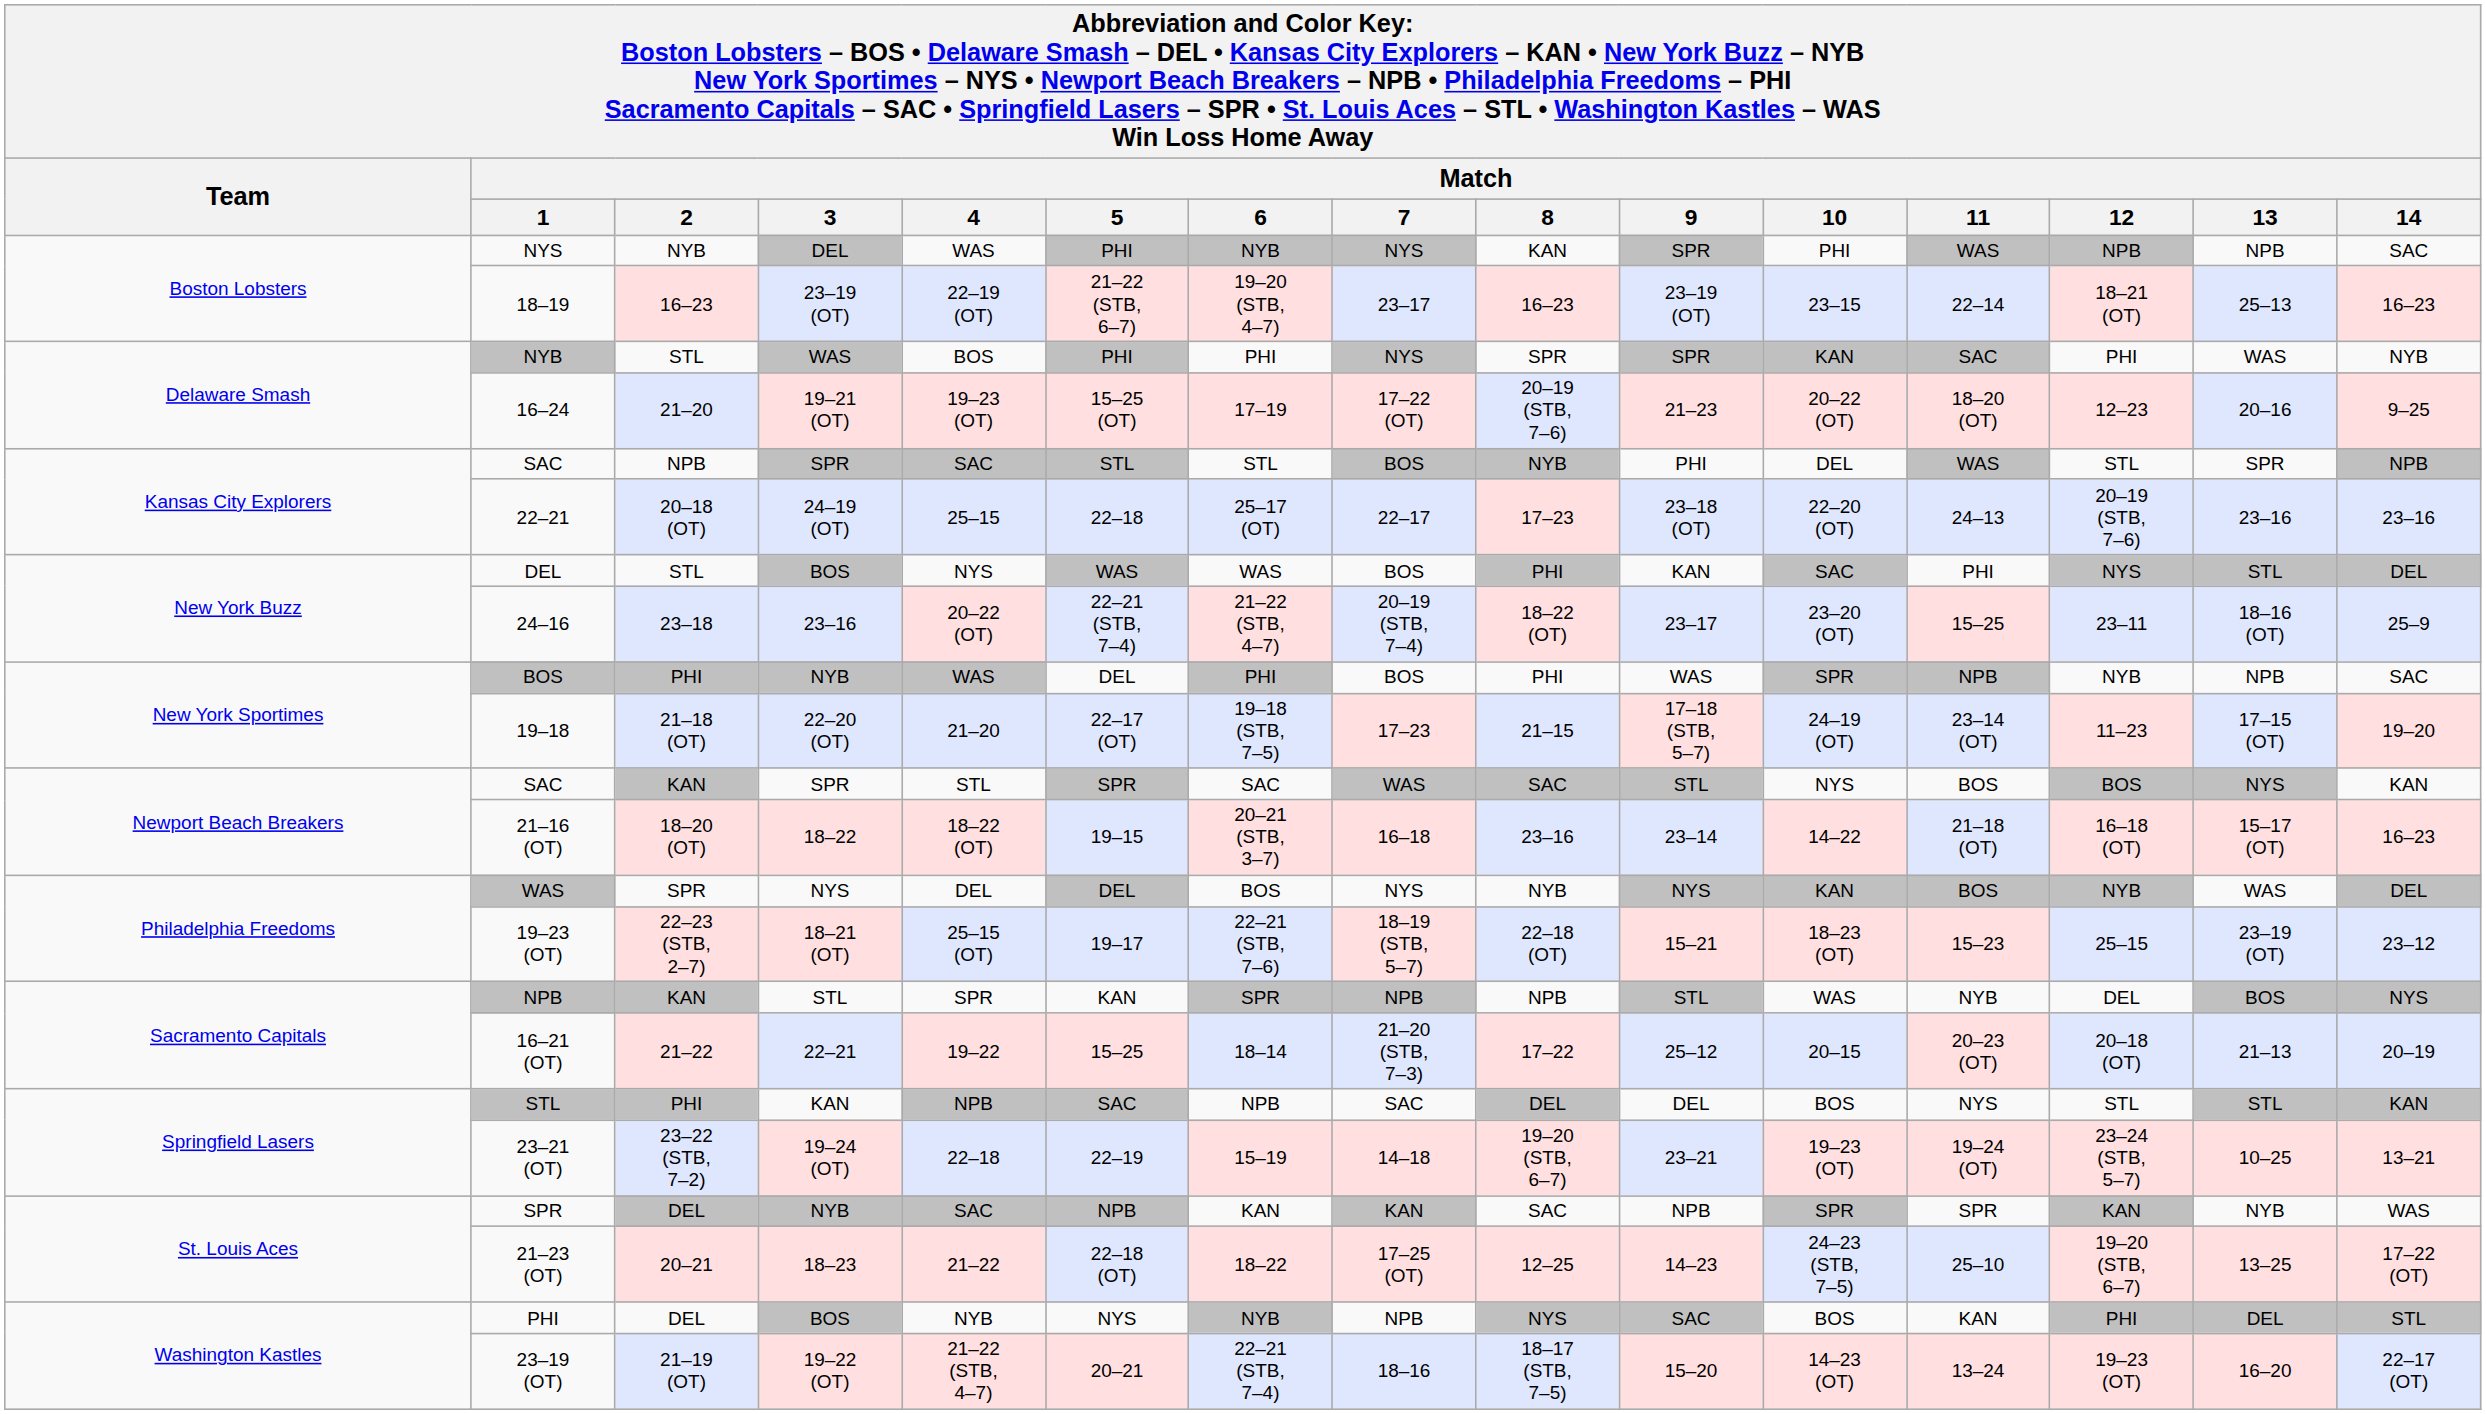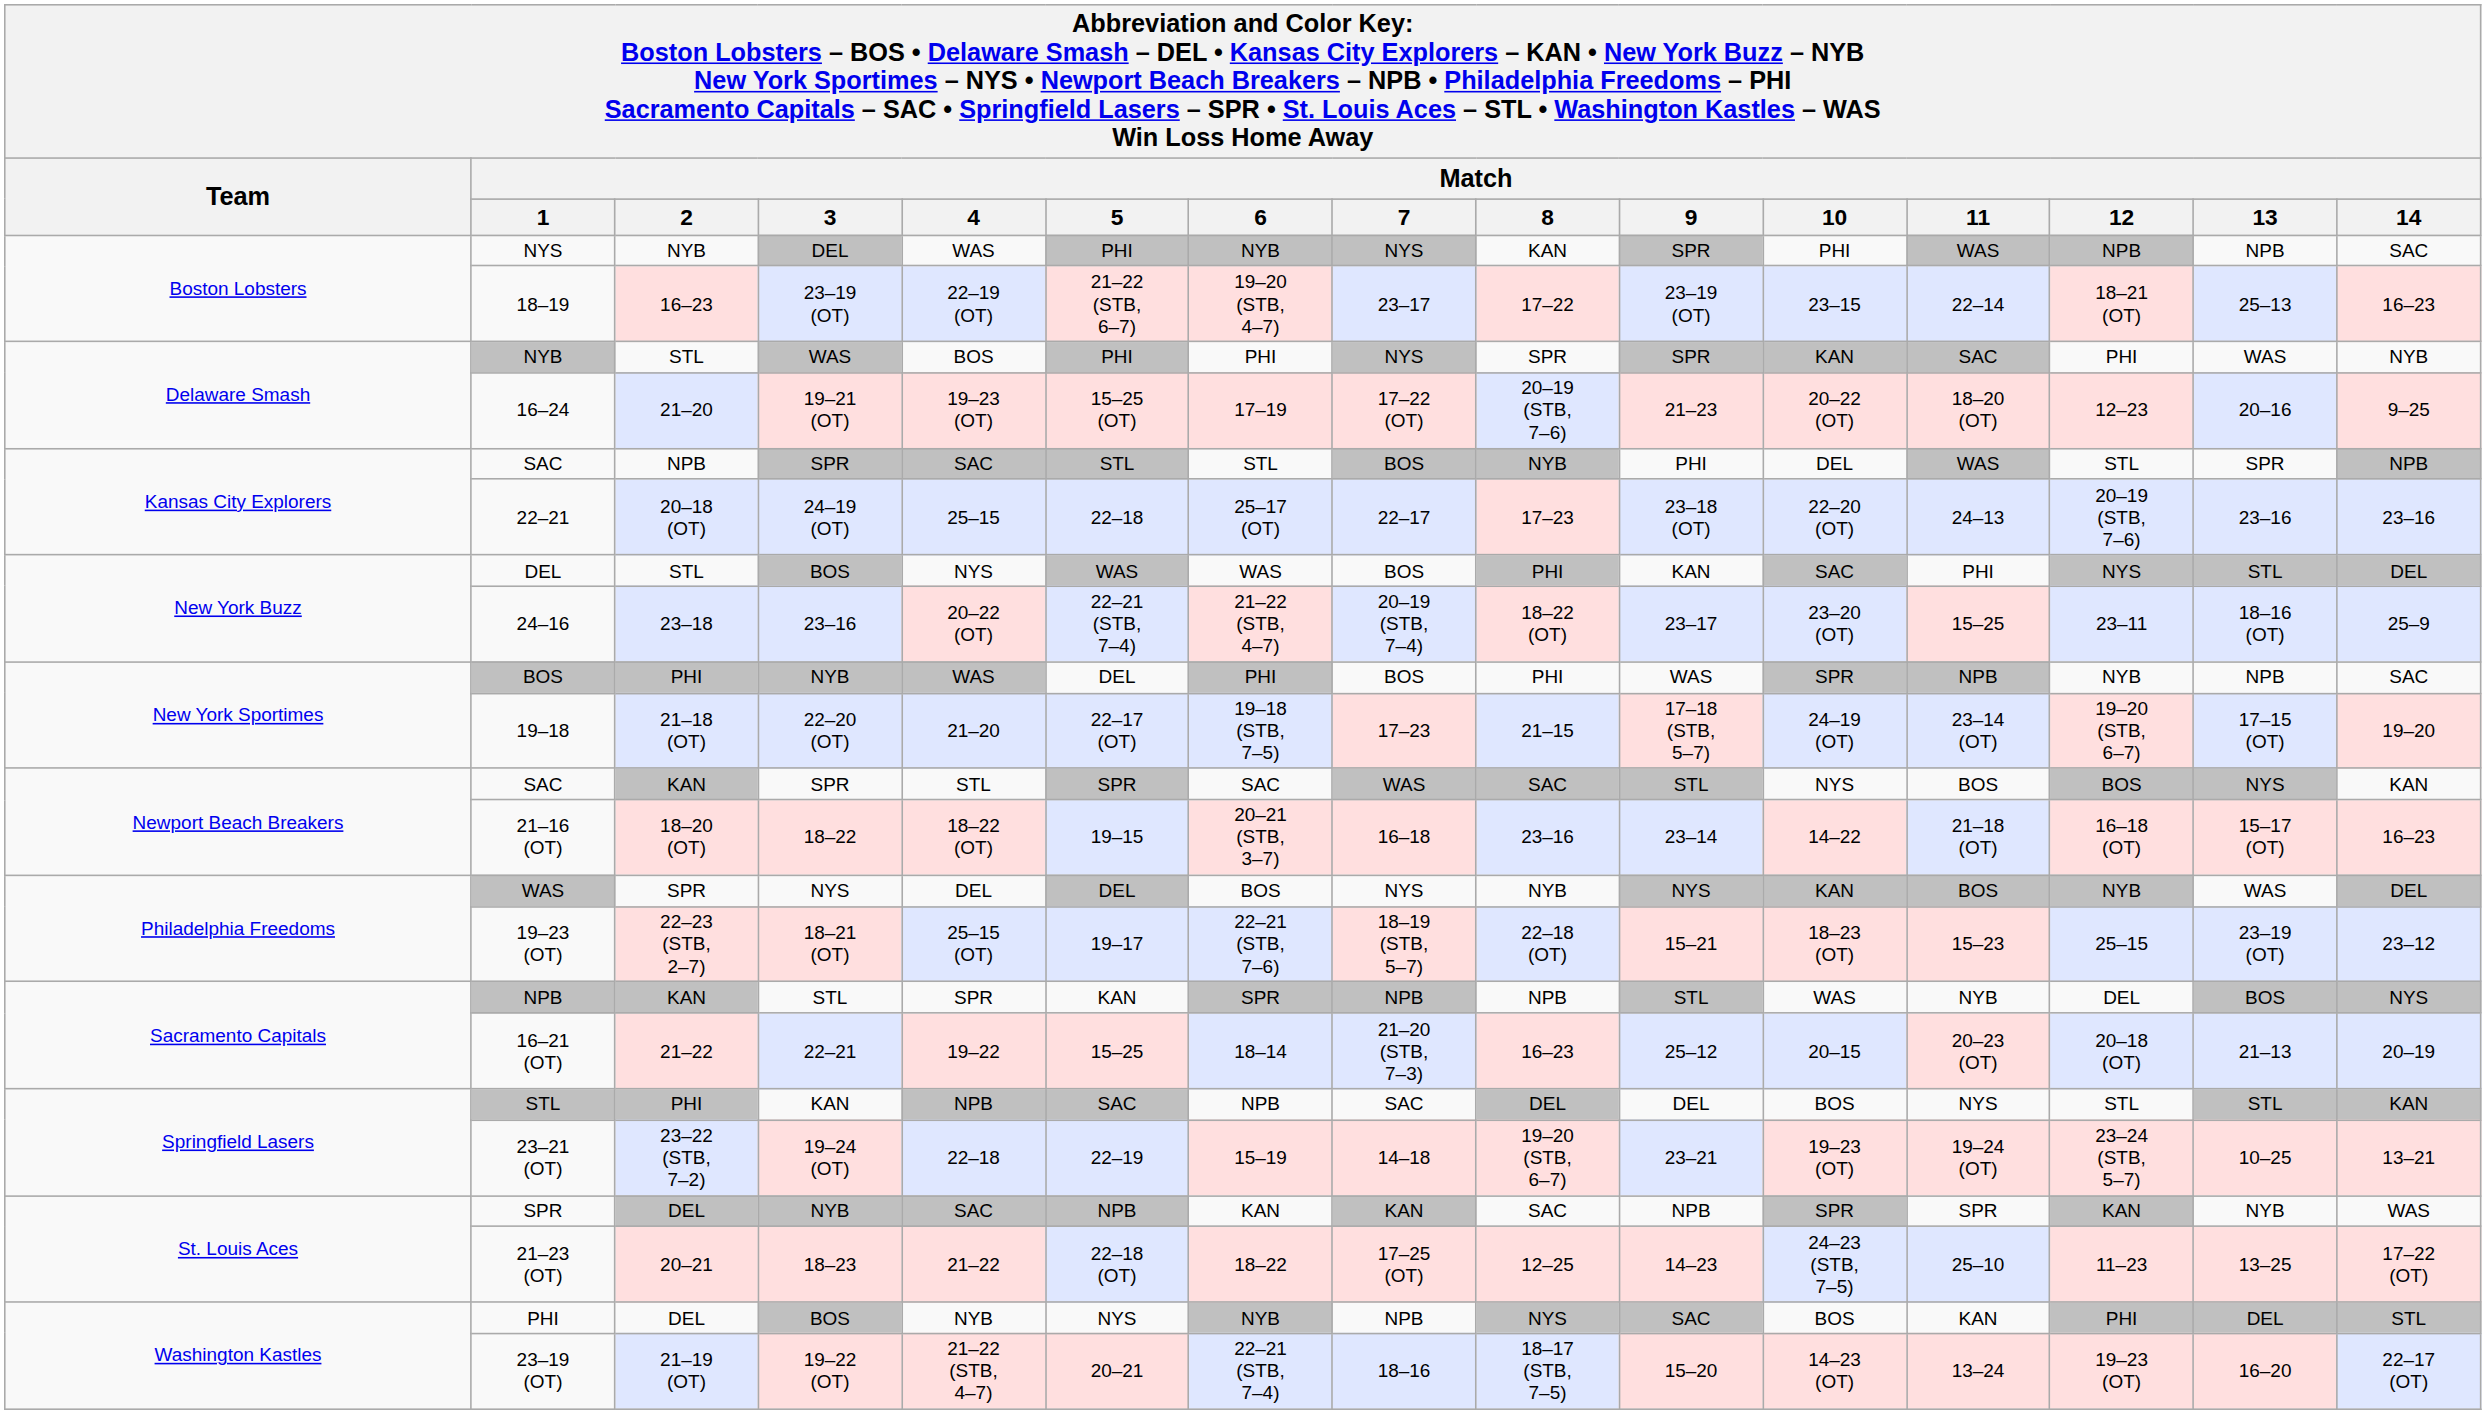18–19 | Match / 8: 16–23 -> 17–22
19–18 | Match / 12: 11–23 -> 19–20 (STB, 6–7)
16–21 (OT) | Match / 8: 17–22 -> 16–23
21–23 (OT) | Match / 12: 19–20 (STB, 6–7) -> 11–23
